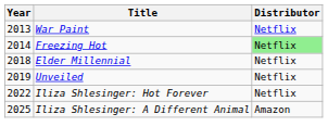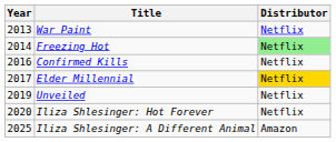+ row: 2016 | Confirmed Kills | Netflix
Elder Millennial | Year: 2018 -> 2017
Elder Millennial | Distributor: no background -> gold background
Iliza Shlesinger: Hot Forever | Year: 2022 -> 2020
